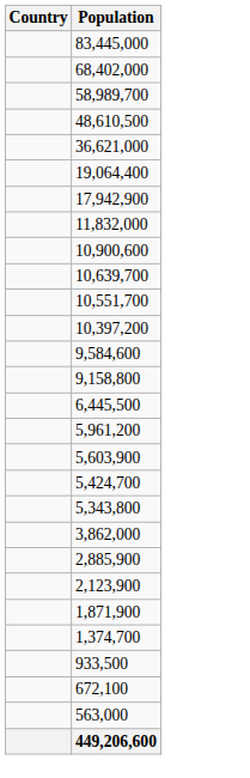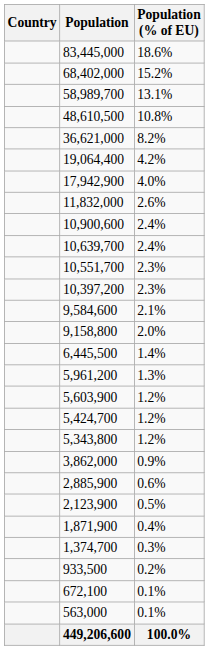+ column: Population (% of EU) | 18.6% | 15.2% | 13.1% | 10.8% | 8.2% | 4.2% | 4.0% | 2.6% | 2.4% | 2.4% | 2.3% | 2.3% | 2.1% | 2.0% | 1.4% | 1.3% | 1.2% | 1.2% | 1.2% | 0.9% | 0.6% | 0.5% | 0.4% | 0.3% | 0.2% | 0.1% | 0.1% | 100.0%
